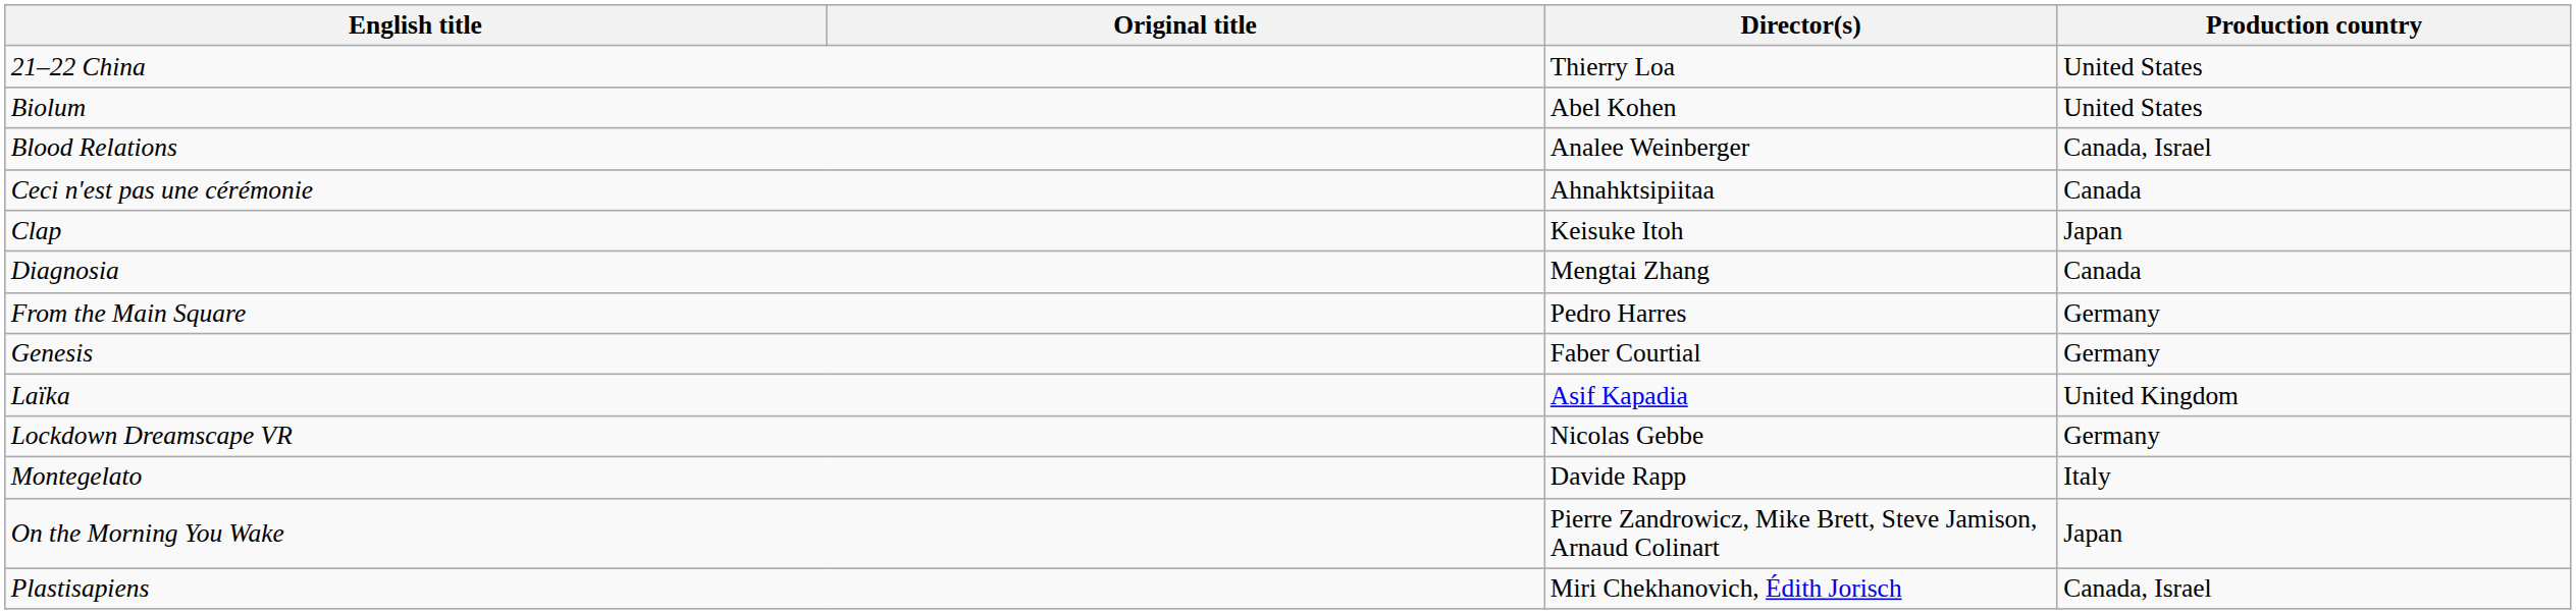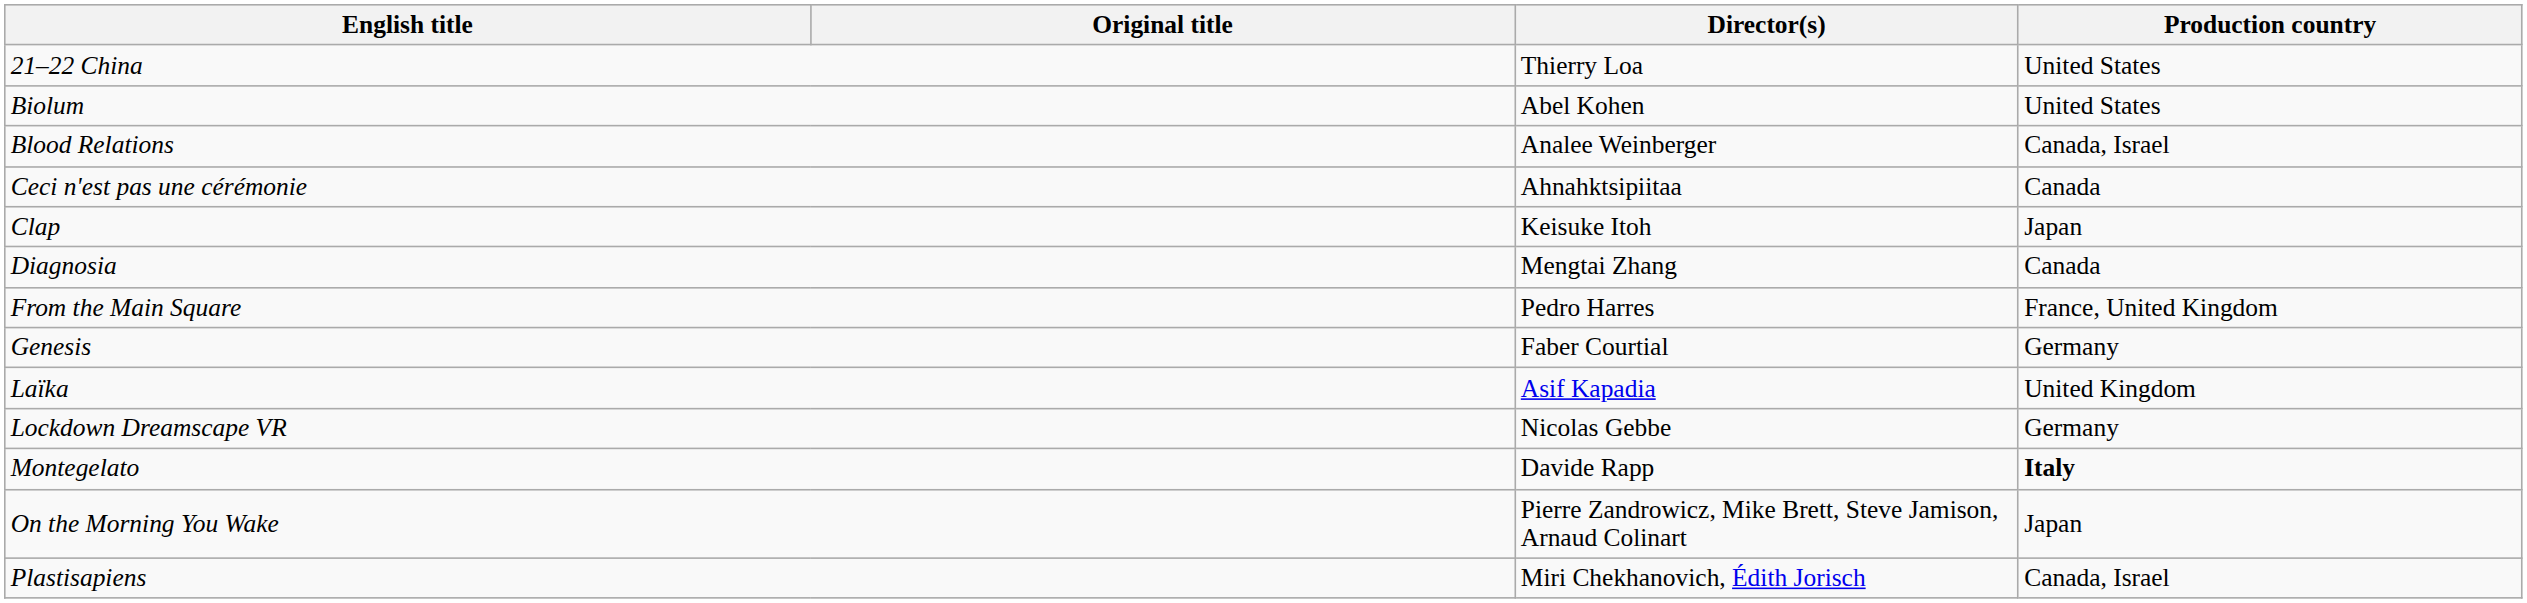From the Main Square | Production country: Germany -> France, United Kingdom
Montegelato | Production country: normal -> bold
